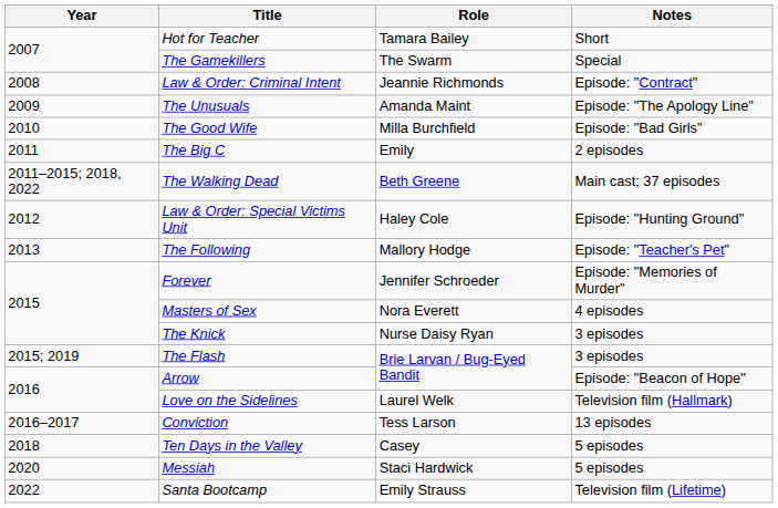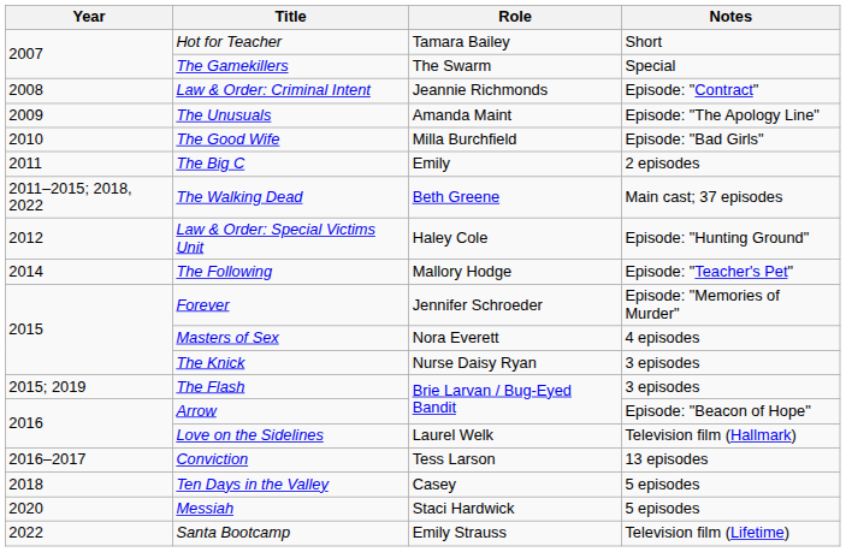The Following | Year: 2013 -> 2014
